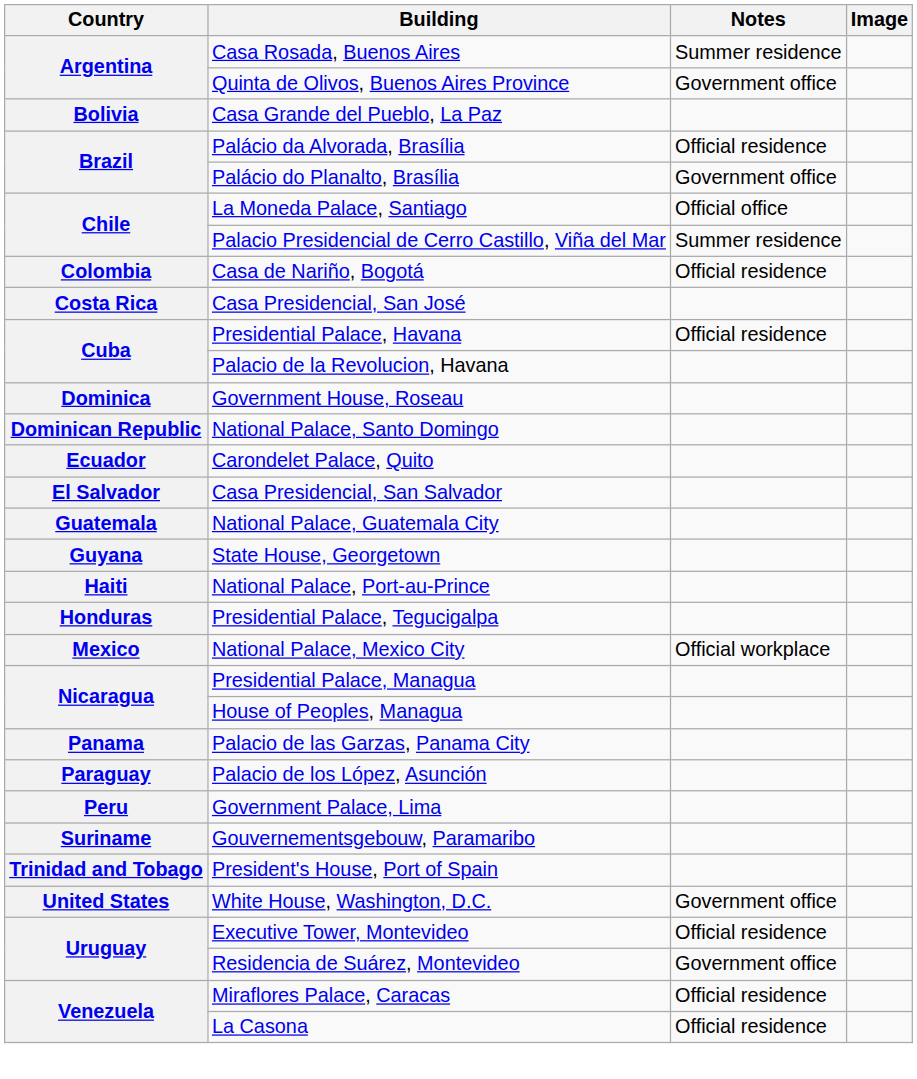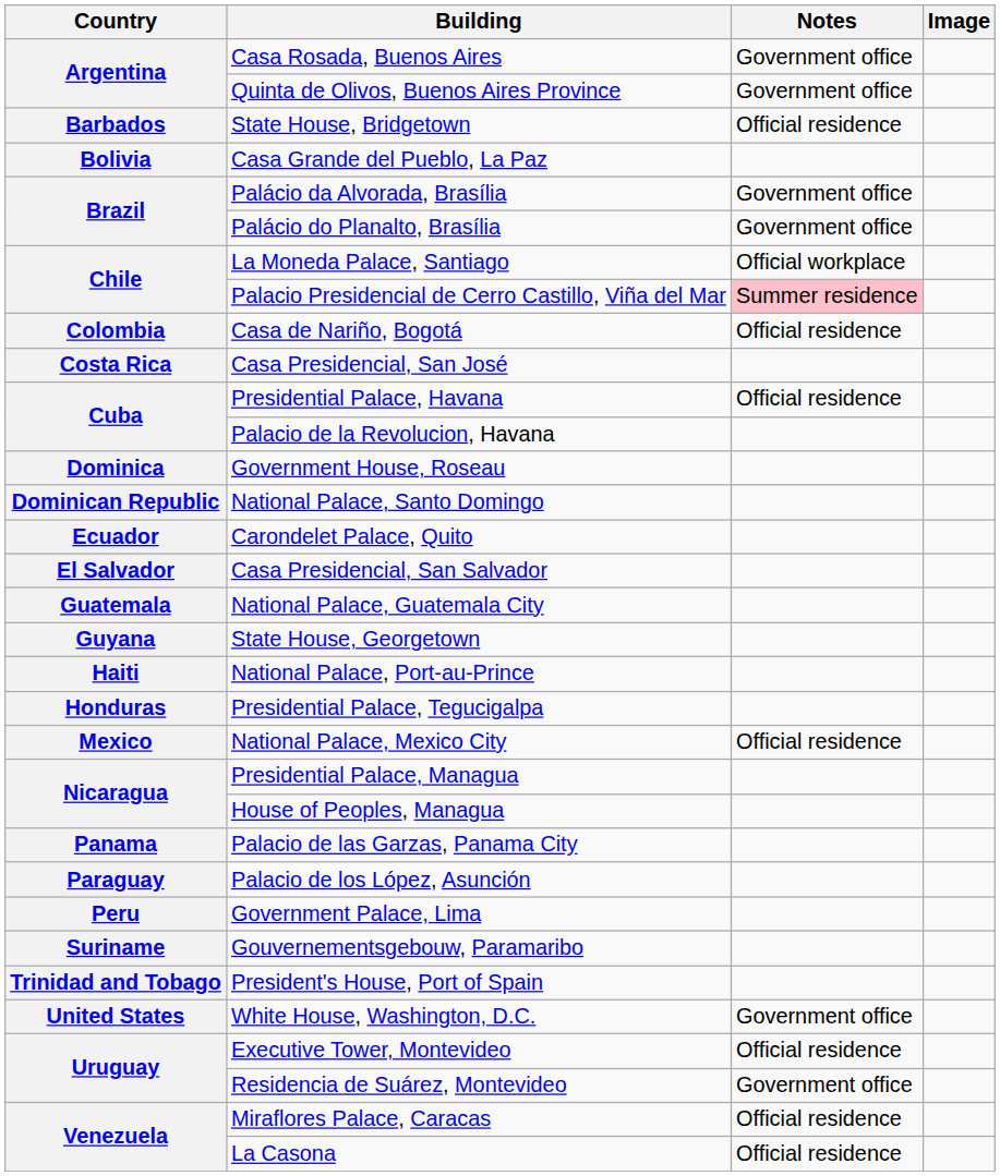Casa Rosada, Buenos Aires | Notes: Summer residence -> Government office
+ row: Barbados | State House, Bridgetown | Official residence
Palácio da Alvorada, Brasília | Notes: Official residence -> Government office
La Moneda Palace, Santiago | Notes: Official office -> Official workplace
Palacio Presidencial de Cerro Castillo, Viña del Mar | Notes: no background -> pink background
National Palace, Mexico City | Notes: Official workplace -> Official residence
